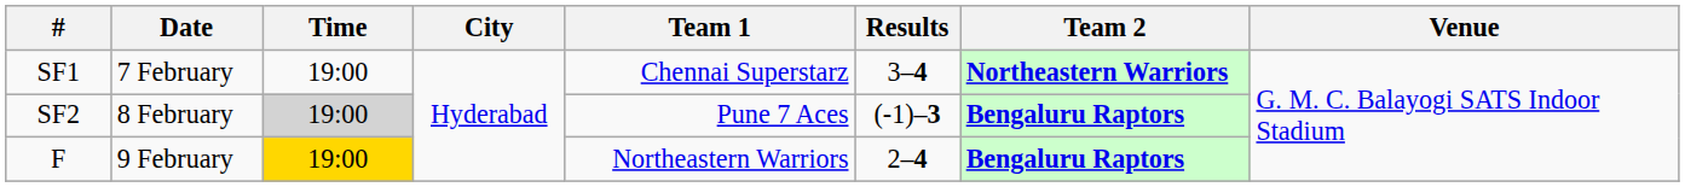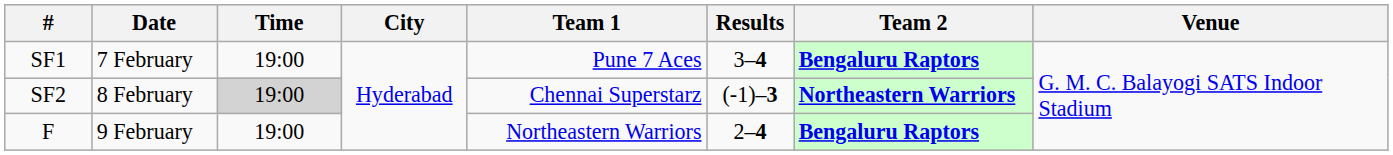SF1 | Team 1: Chennai Superstarz -> Pune 7 Aces
SF1 | Team 2: Northeastern Warriors -> Bengaluru Raptors
SF2 | Team 1: Pune 7 Aces -> Chennai Superstarz
SF2 | Team 2: Bengaluru Raptors -> Northeastern Warriors
F | Time: gold background -> no background
